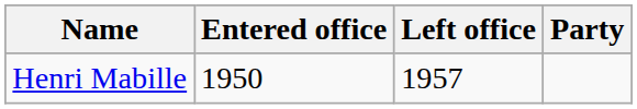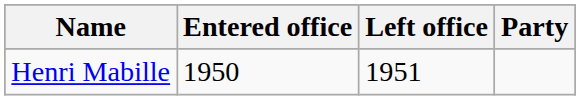Henri Mabille | Left office: 1957 -> 1951
